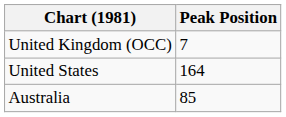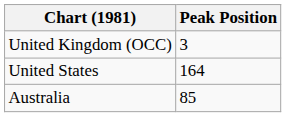United Kingdom (OCC) | Peak Position: 7 -> 3
